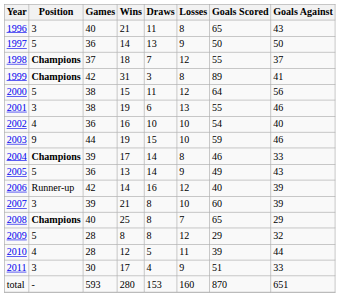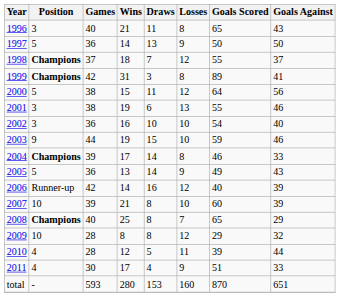2002 | Position: 4 -> 3
2007 | Position: 3 -> 10
2009 | Position: 5 -> 10
2011 | Position: 3 -> 4
